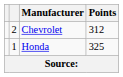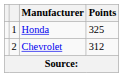rows swapped: Honda <-> Chevrolet
